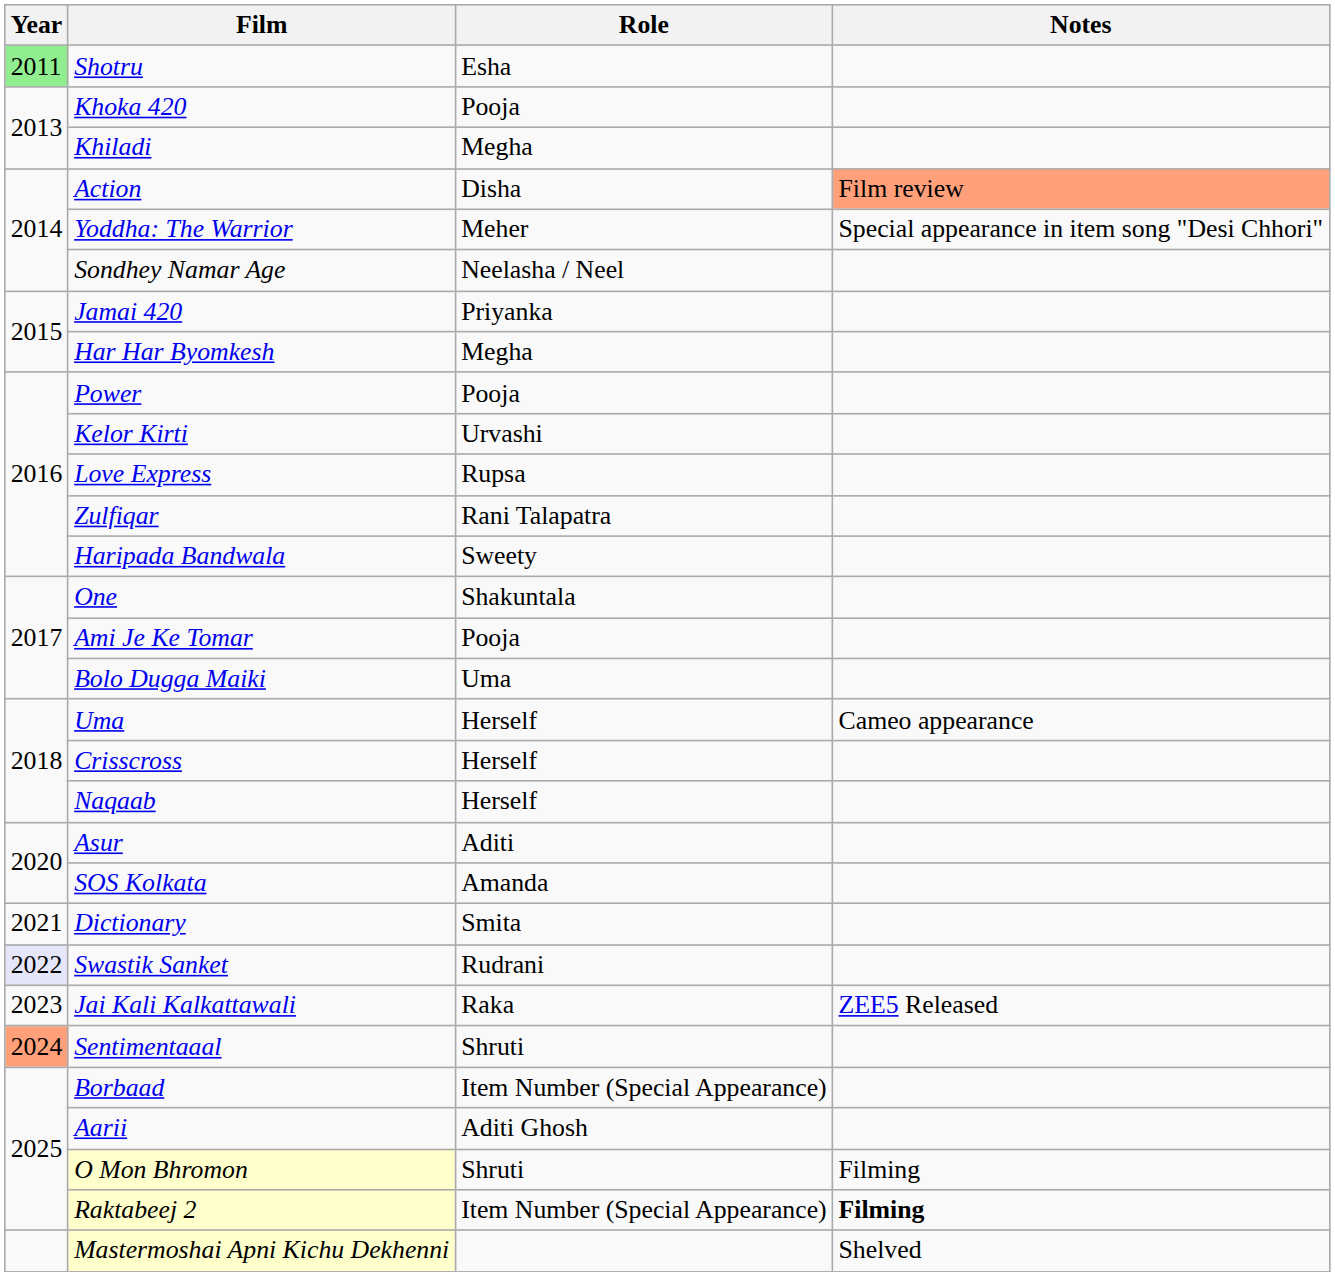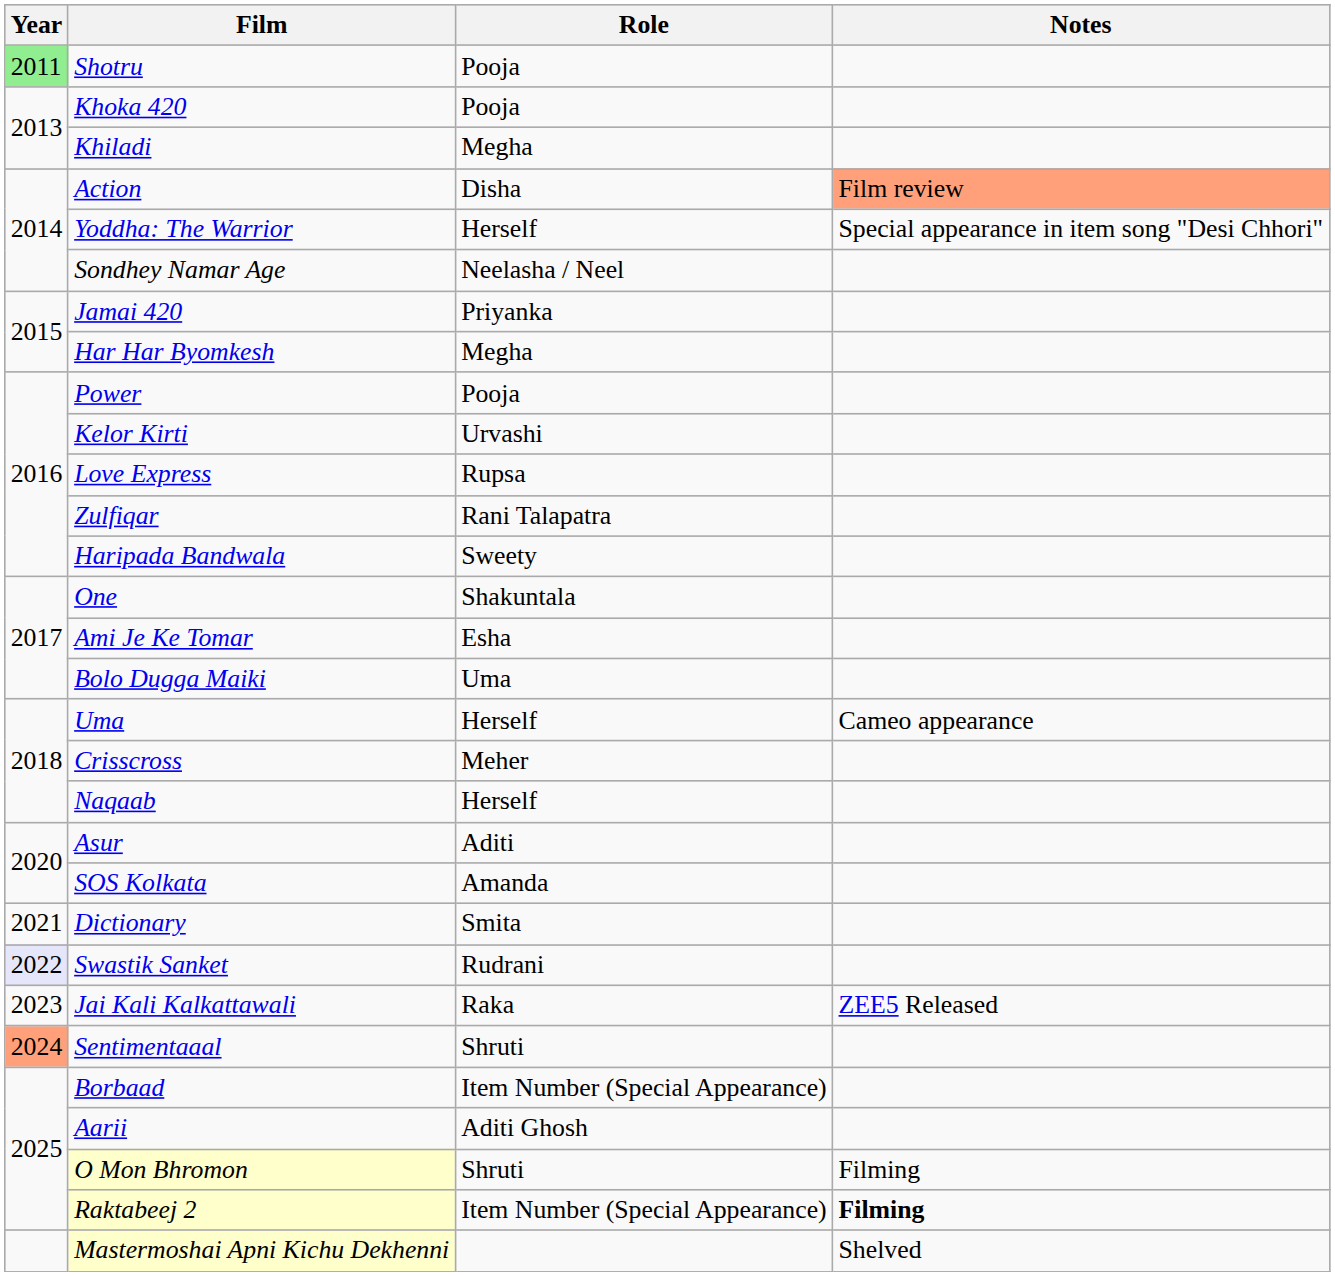Shotru | Role: Esha -> Pooja
Yoddha: The Warrior | Role: Meher -> Herself
Ami Je Ke Tomar | Role: Pooja -> Esha
Crisscross | Role: Herself -> Meher
